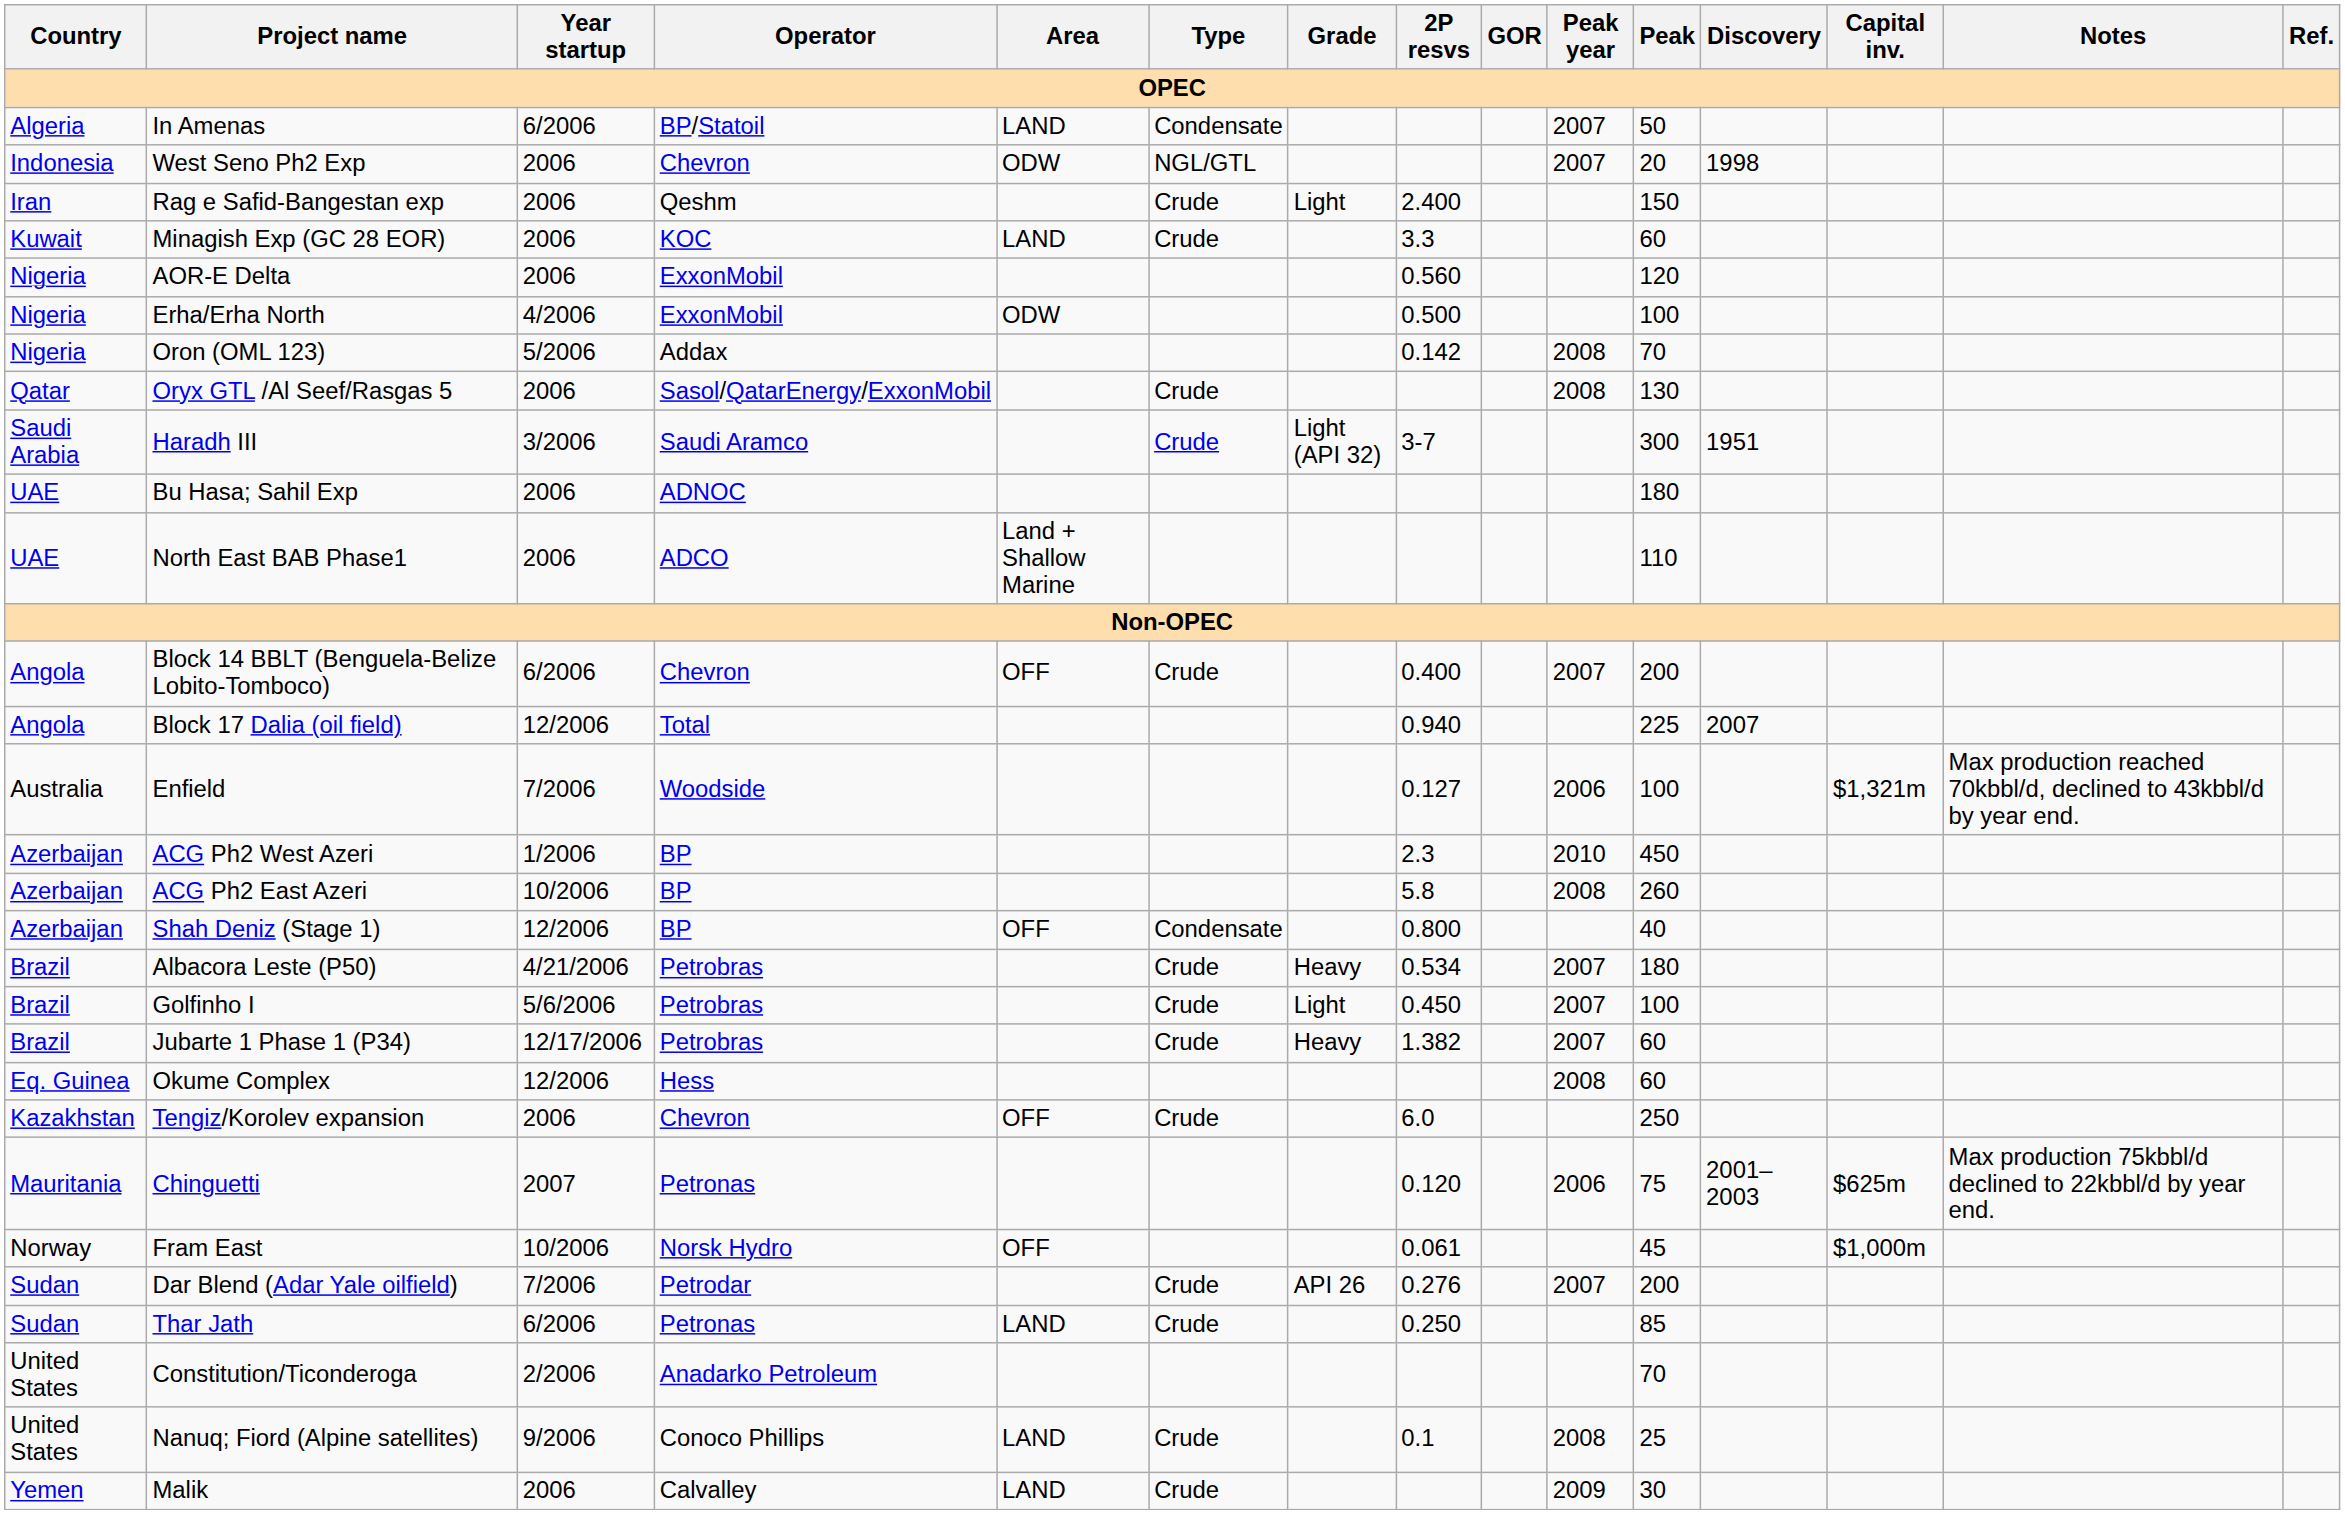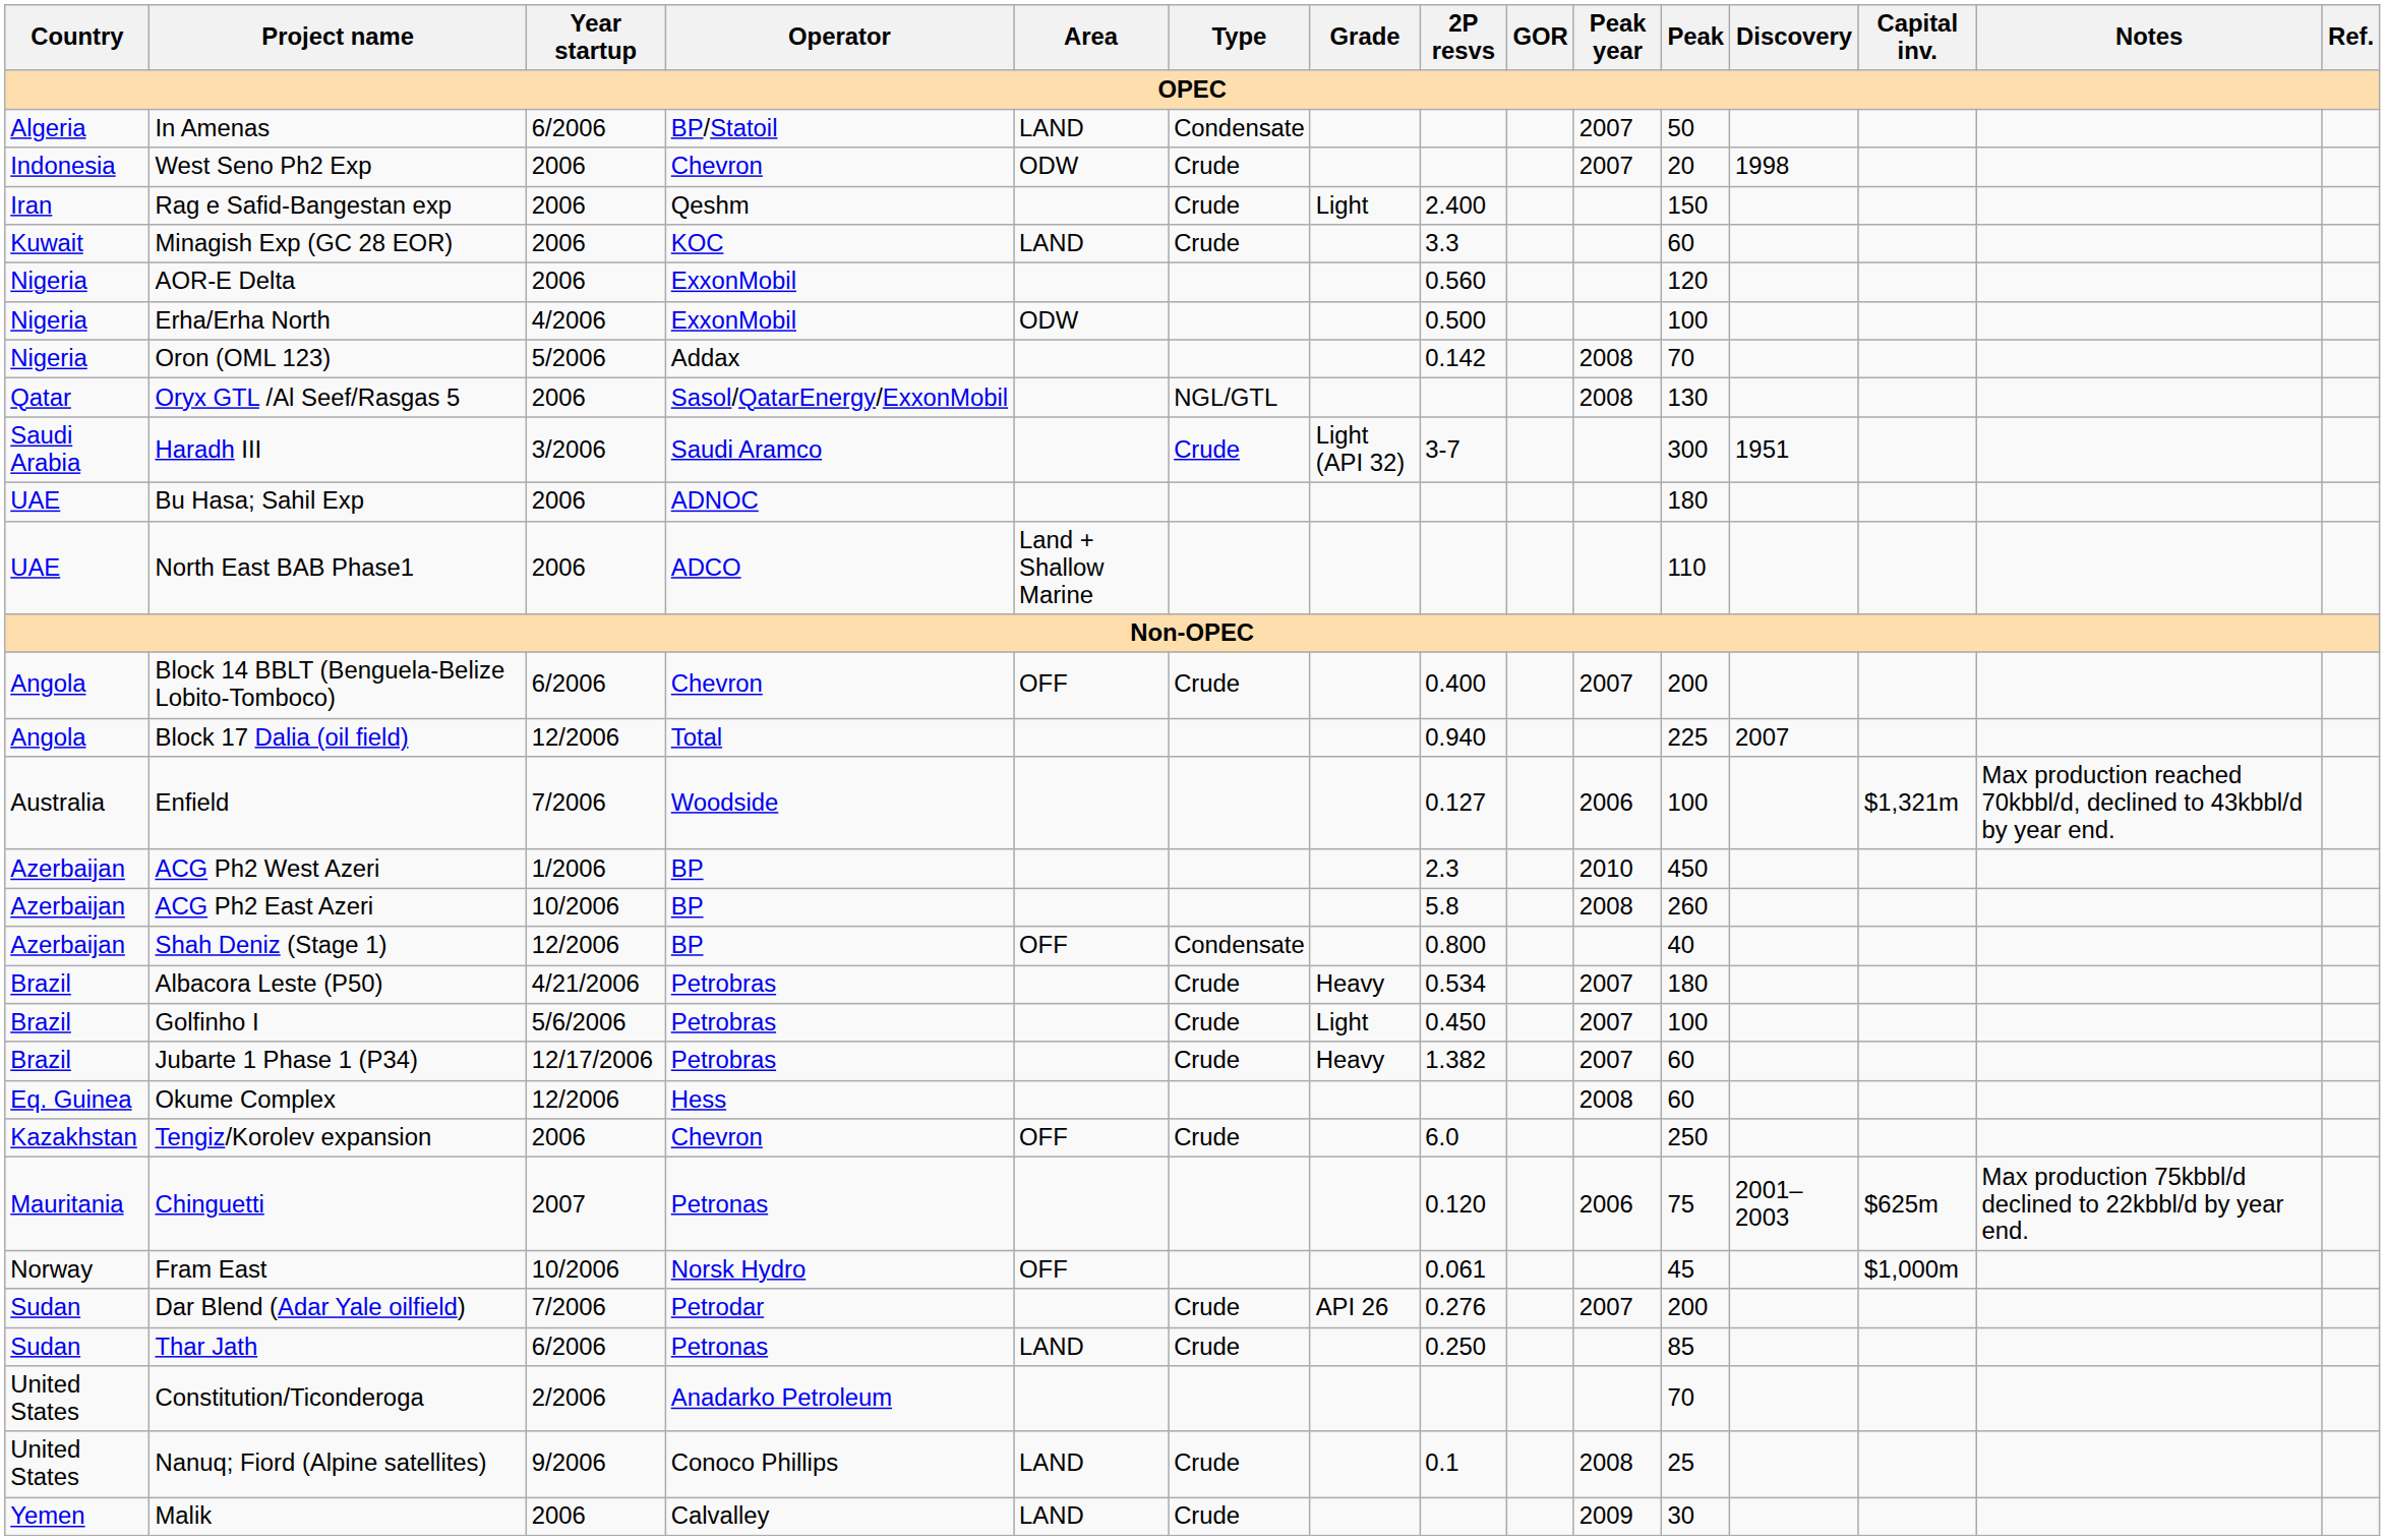West Seno Ph2 Exp | Type: NGL/GTL -> Crude
Oryx GTL /Al Seef/Rasgas 5 | Type: Crude -> NGL/GTL
